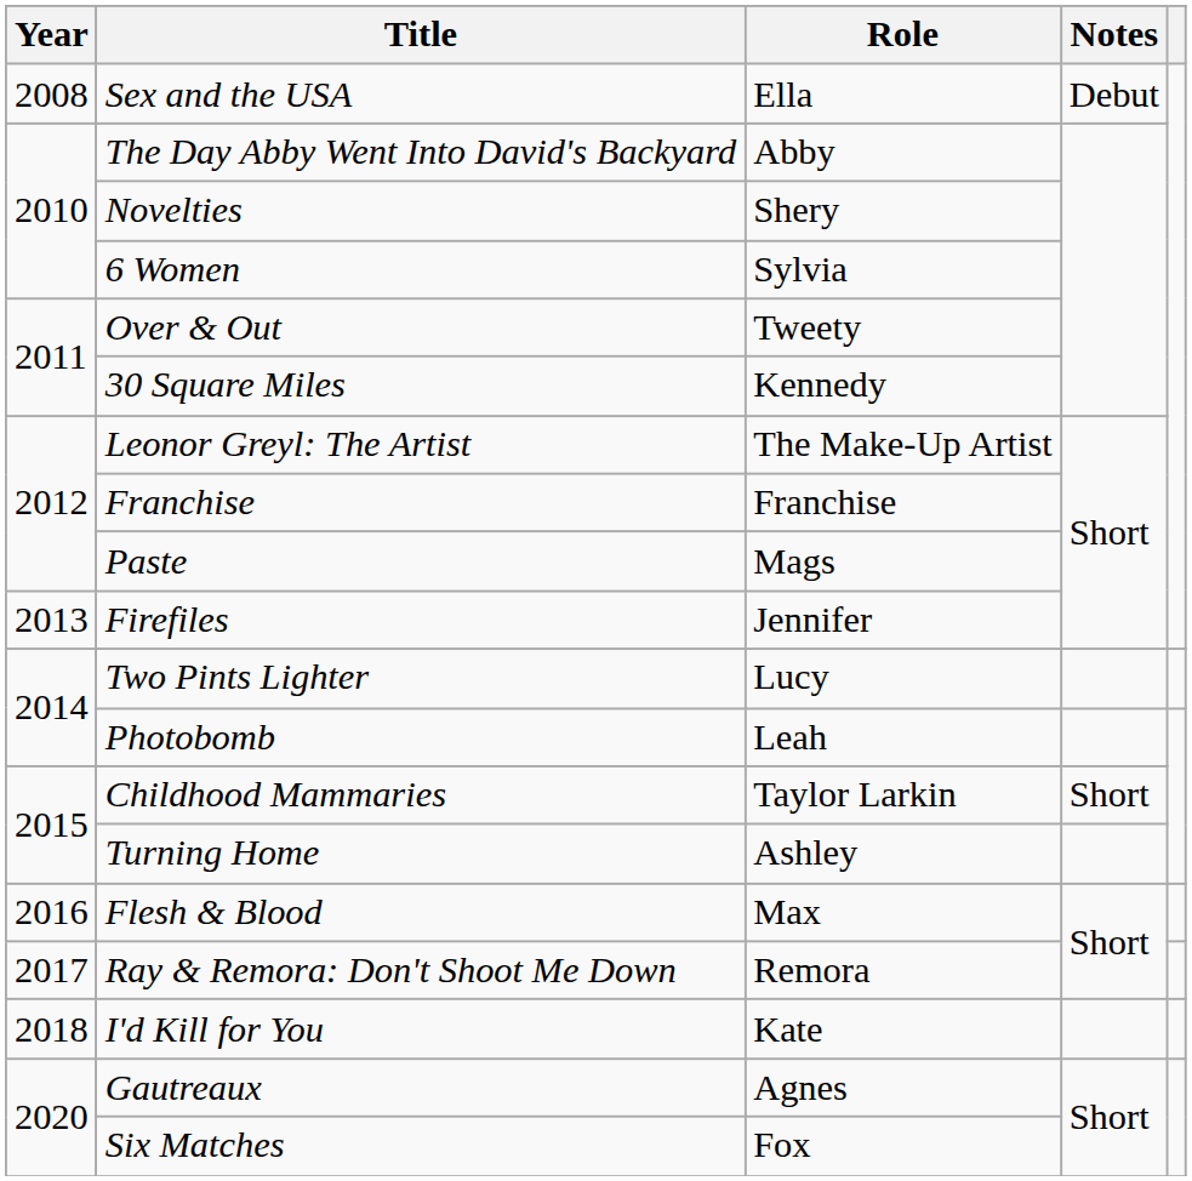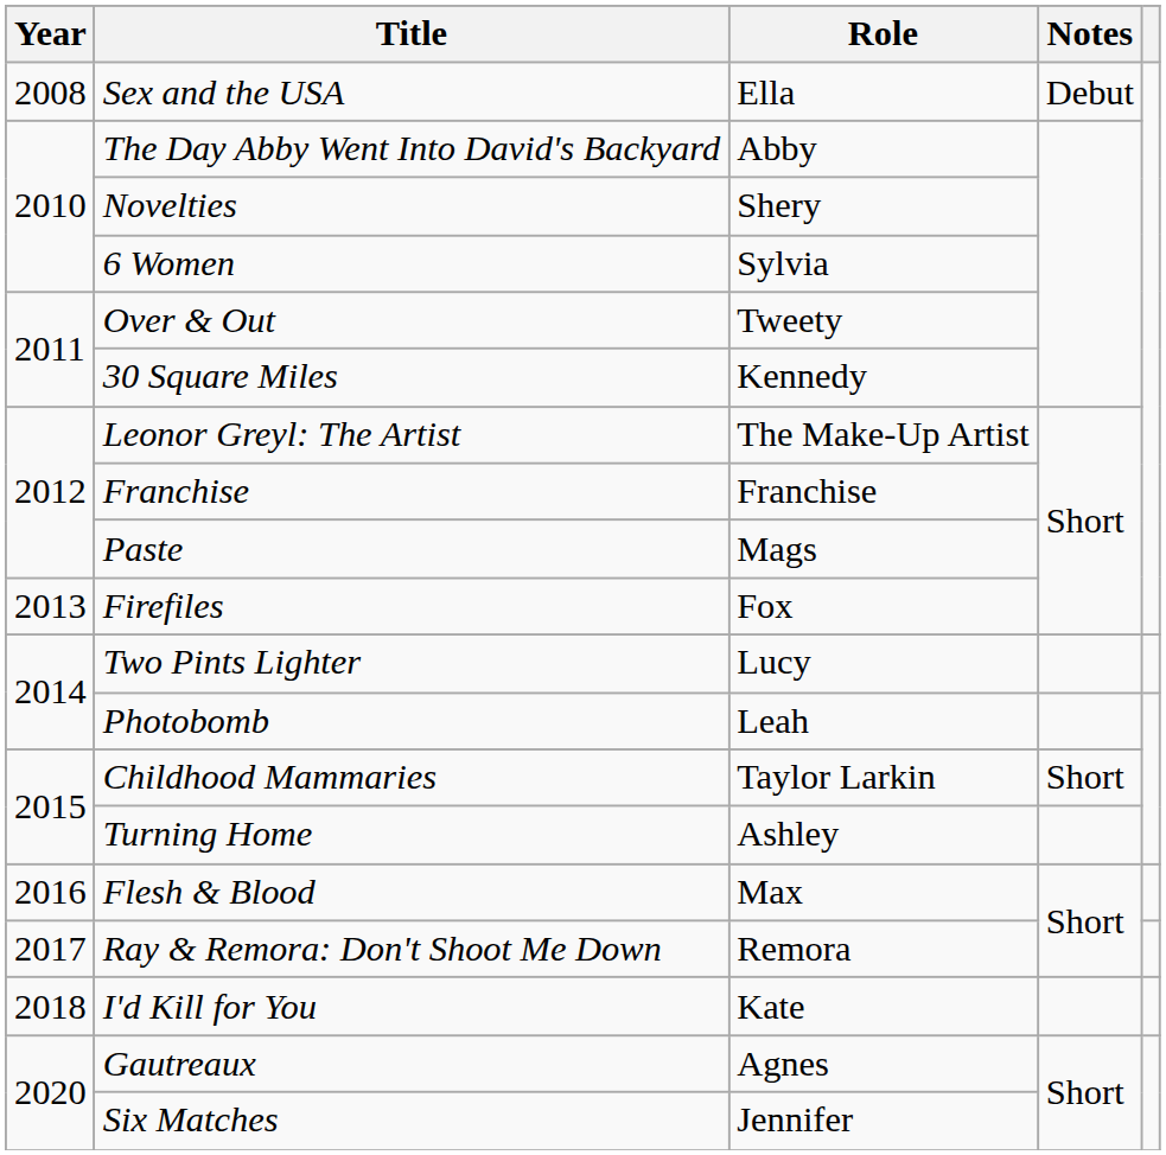Firefiles | Role: Jennifer -> Fox
Six Matches | Role: Fox -> Jennifer
